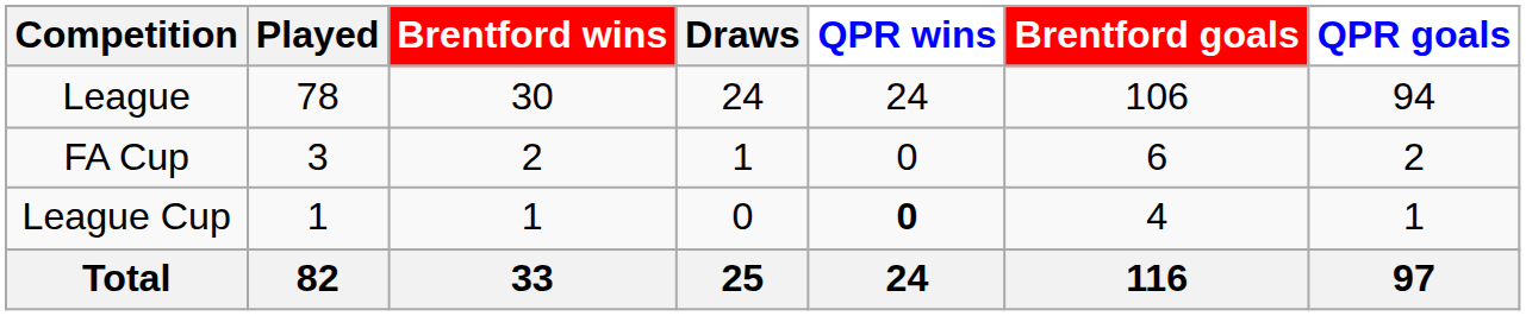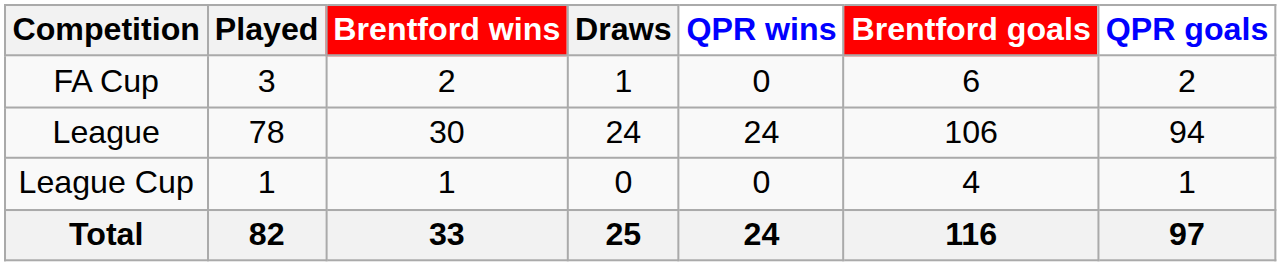rows swapped: League <-> FA Cup
League Cup | QPR wins: bold -> normal
